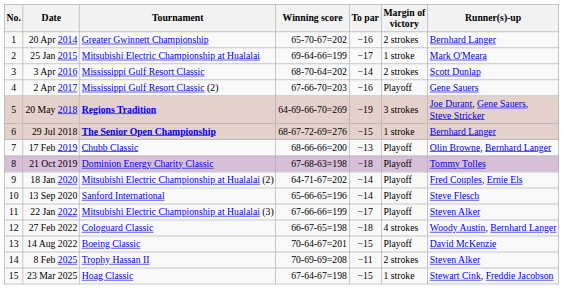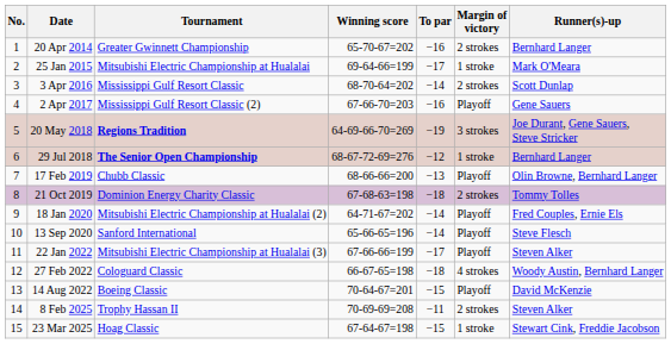29 Jul 2018 | To par: −15 -> −12
21 Oct 2019 | Margin of victory: Playoff -> 2 strokes
